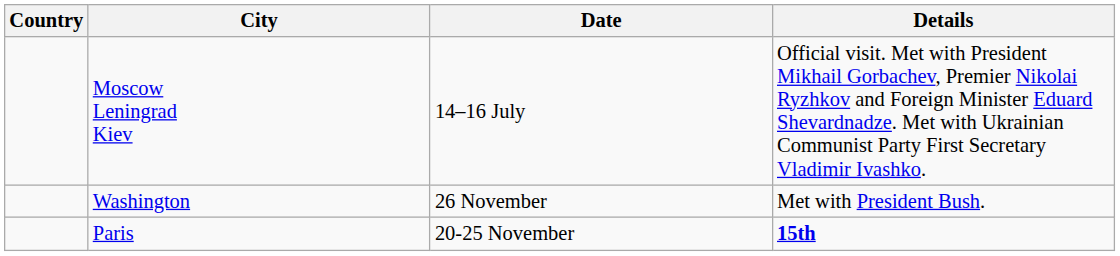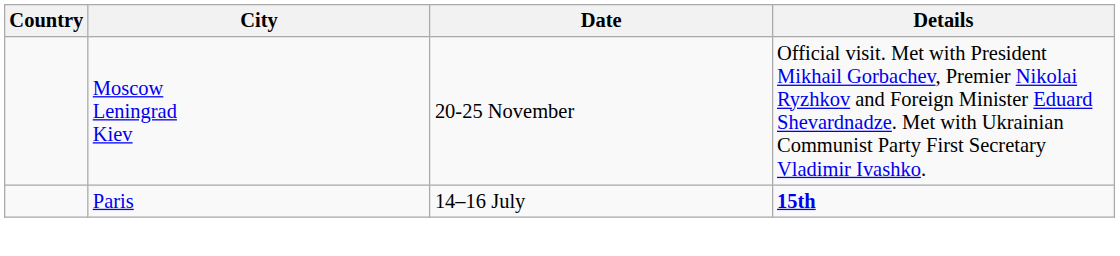Moscow Leningrad Kiev | Date: 14–16 July -> 20-25 November
- row: Washington | 26 November | Met with President Bush.
Paris | Date: 20-25 November -> 14–16 July
